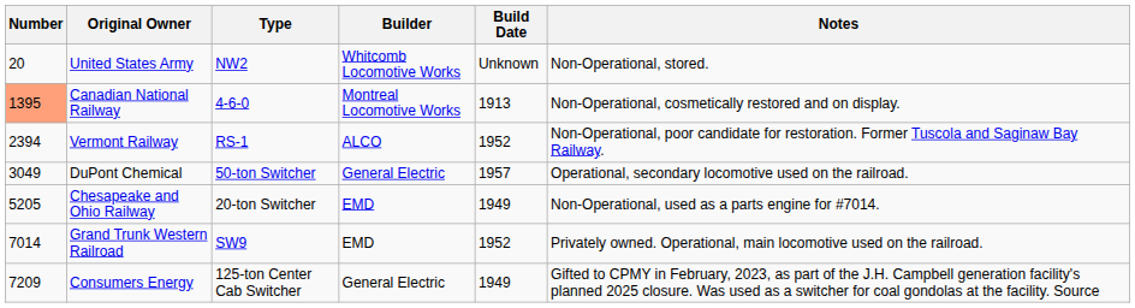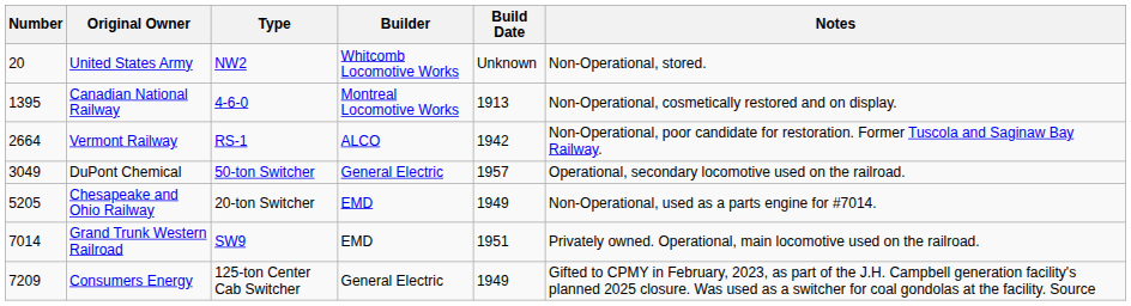Canadian National Railway | Number: lightsalmon background -> no background
Vermont Railway | Number: 2394 -> 2664
Vermont Railway | Build Date: 1952 -> 1942
Grand Trunk Western Railroad | Build Date: 1952 -> 1951
